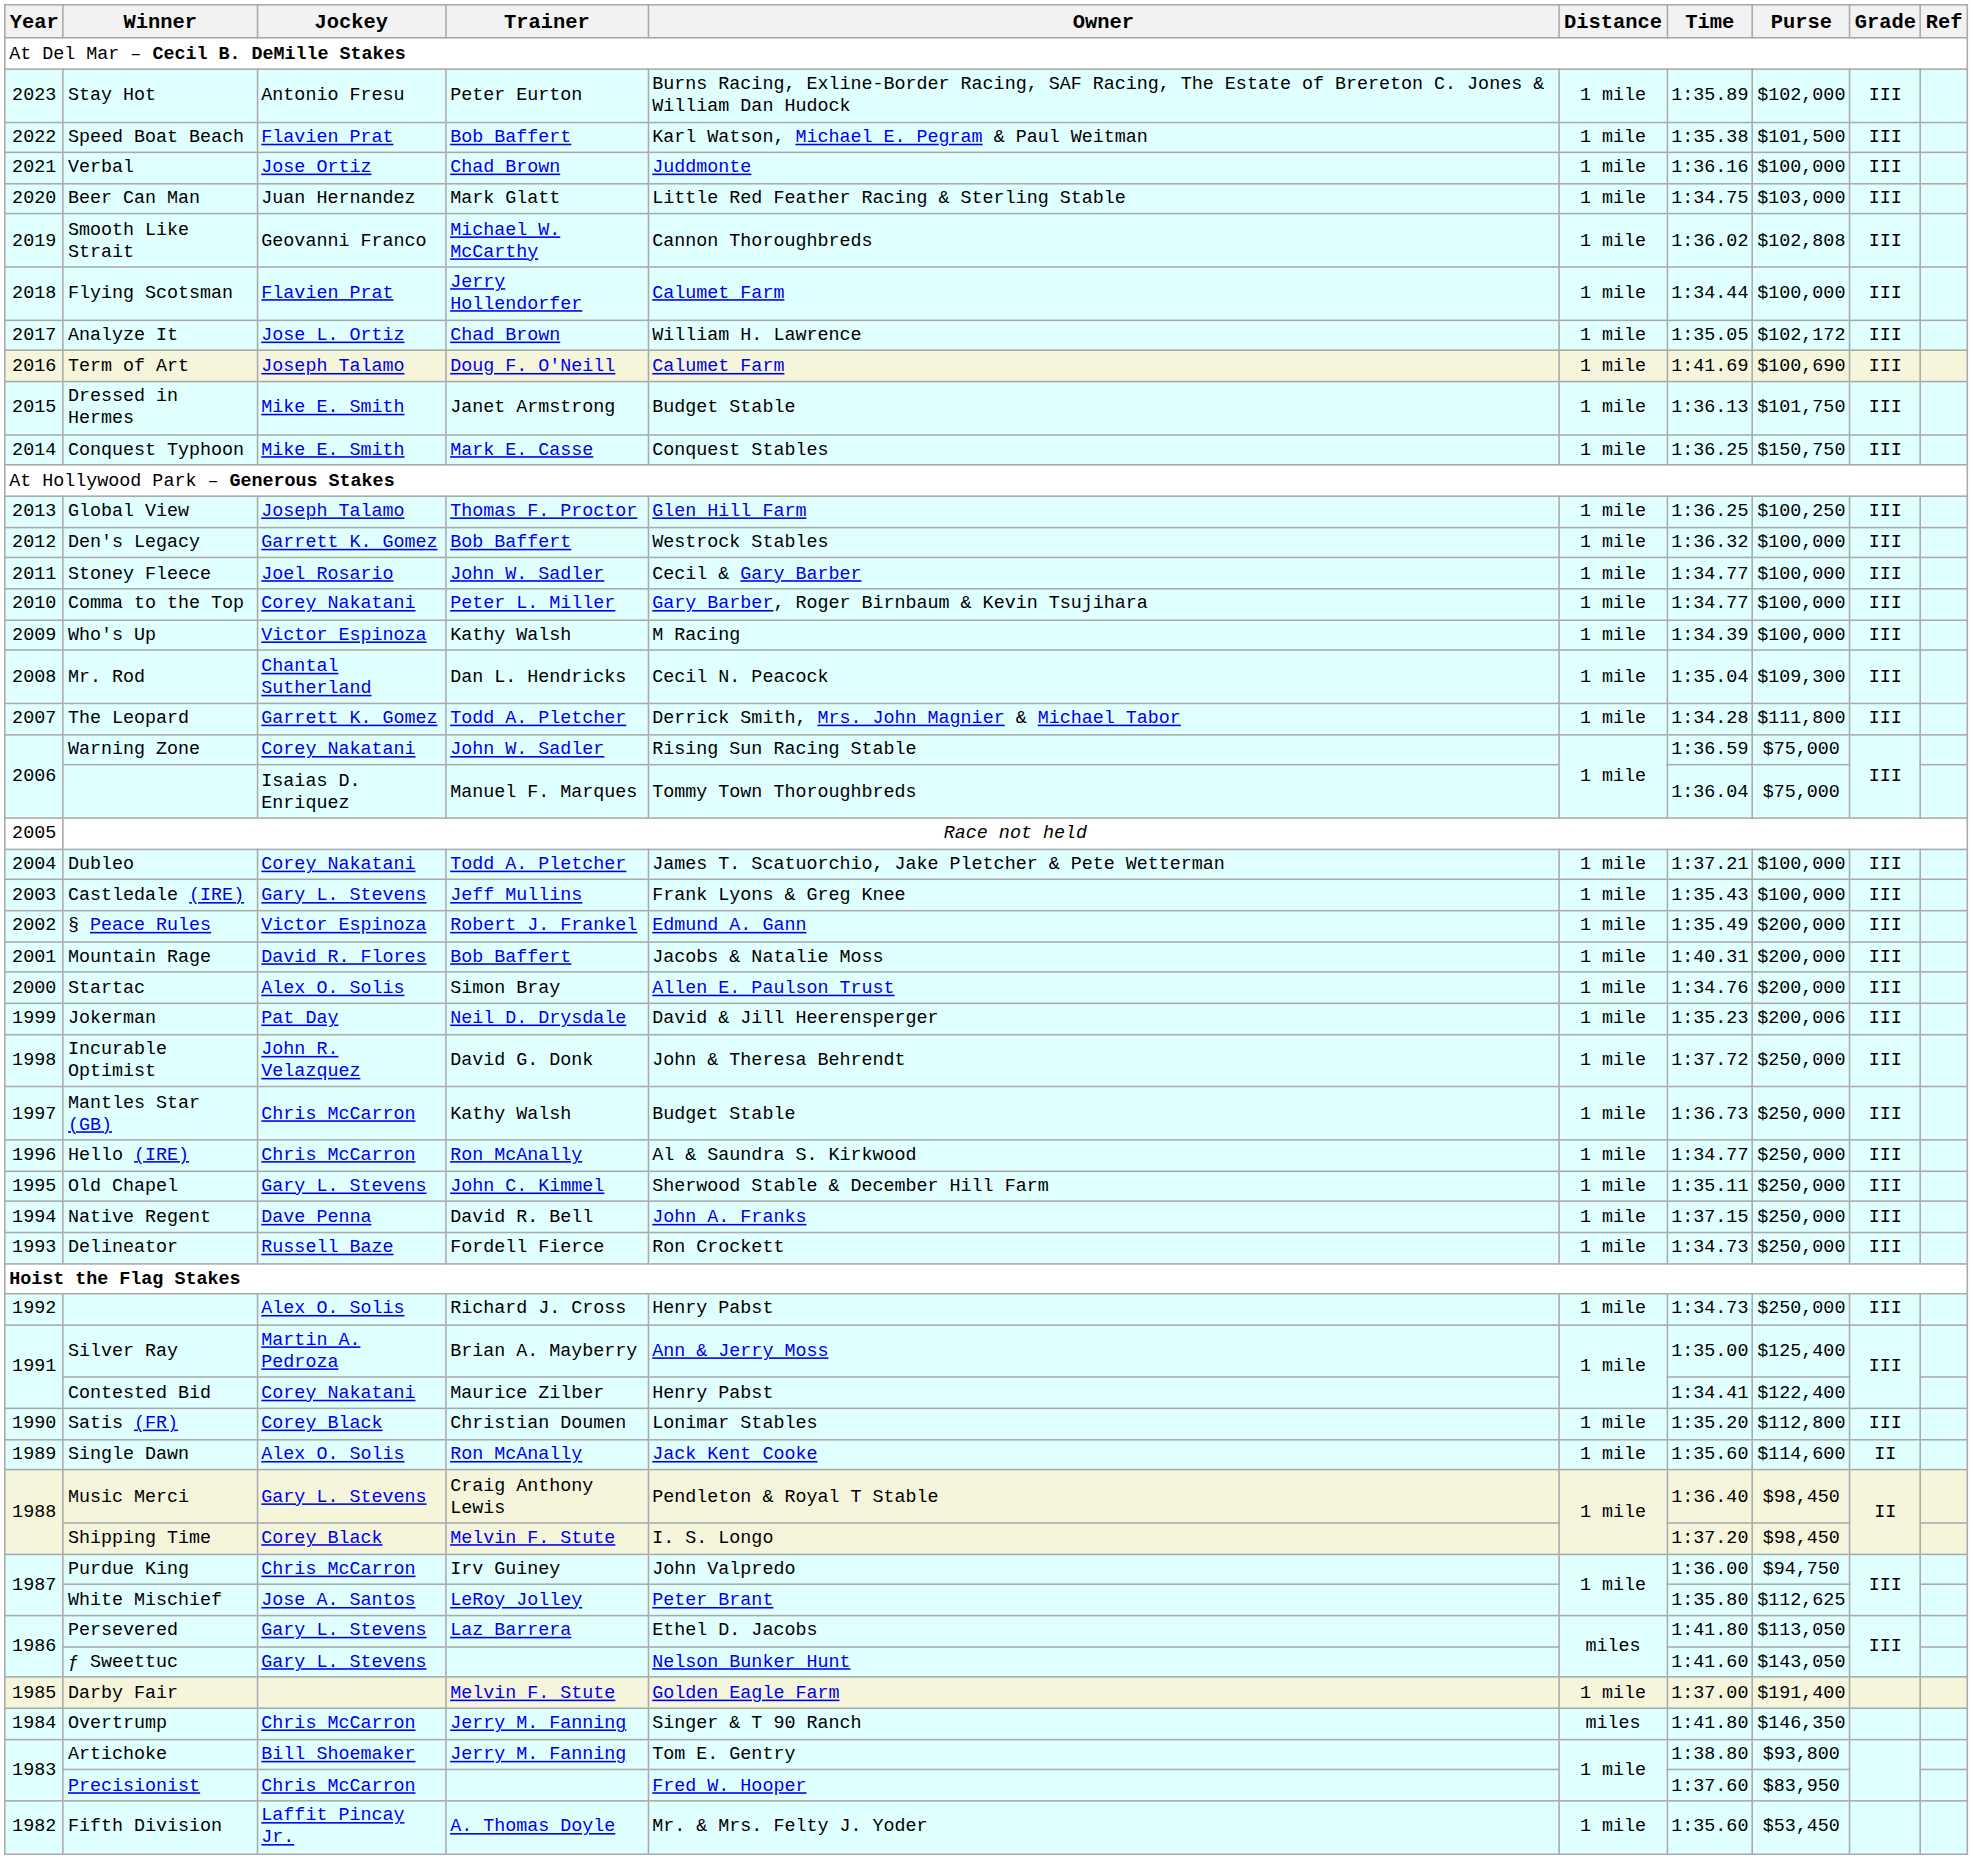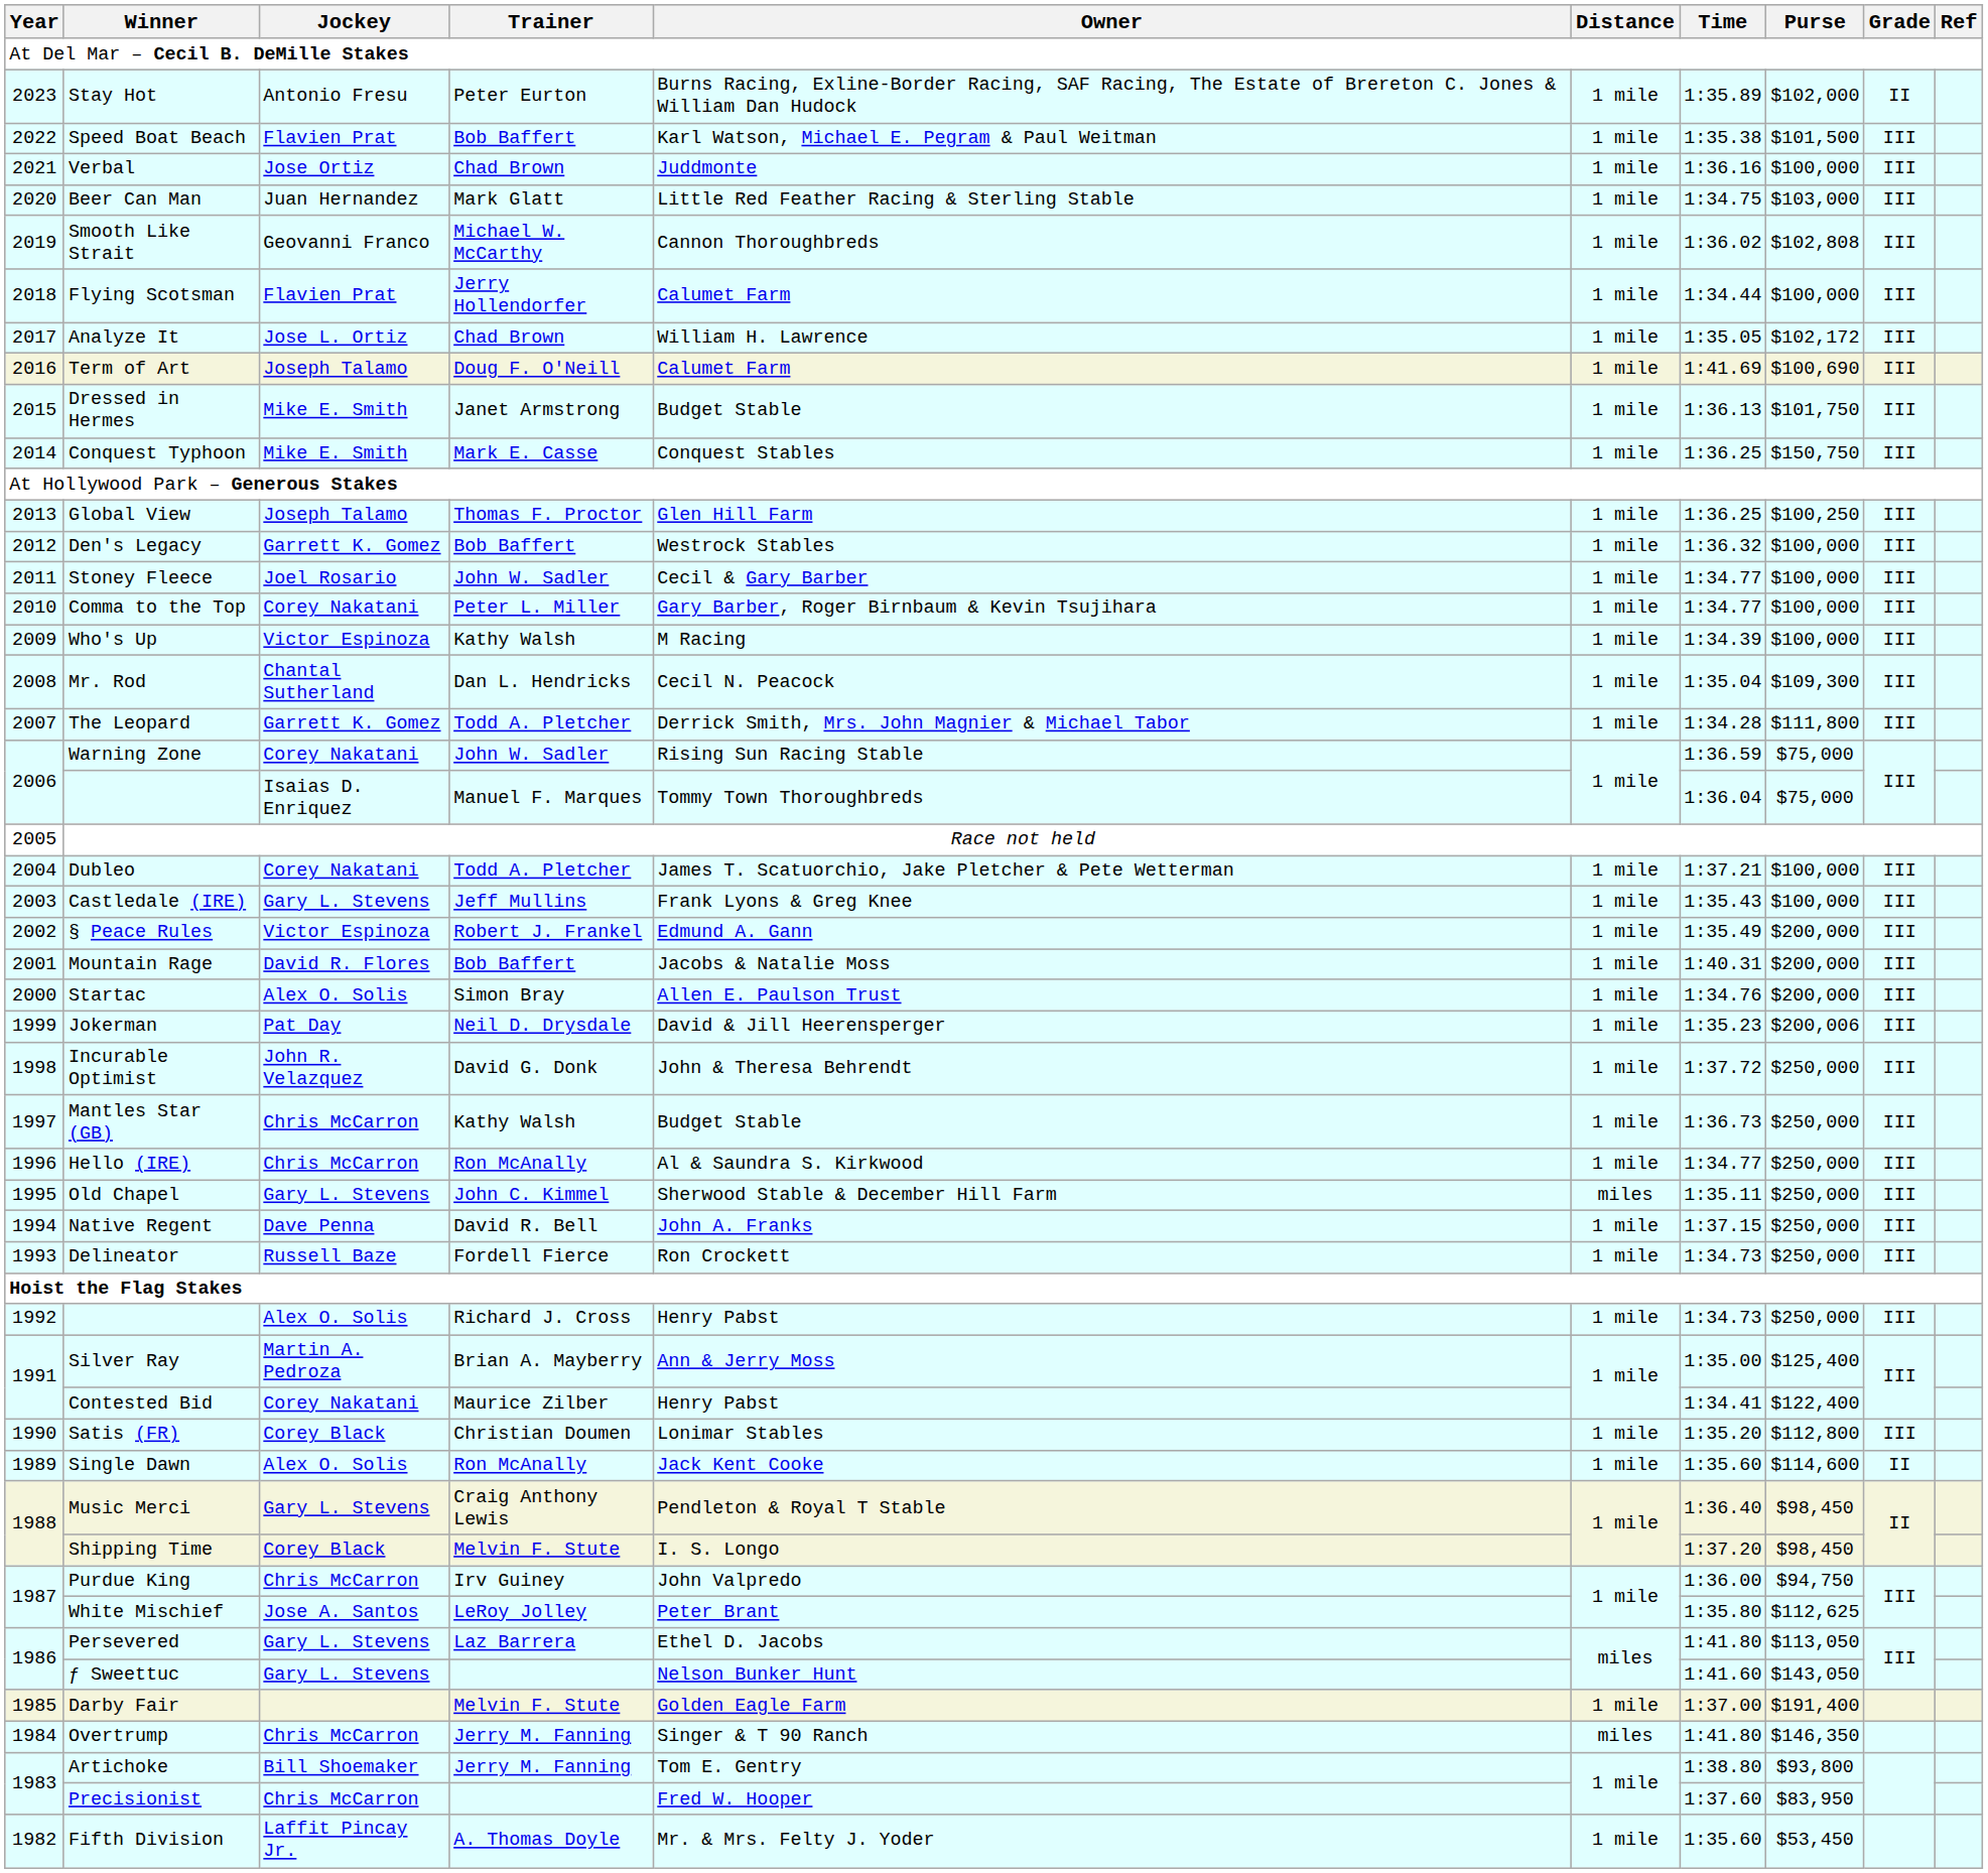Stay Hot | Grade: III -> II
Old Chapel | Distance: 1 mile -> miles
